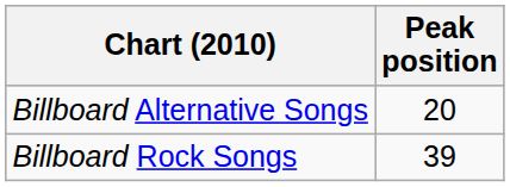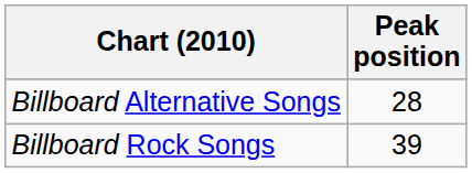Billboard Alternative Songs | Peak position: 20 -> 28
